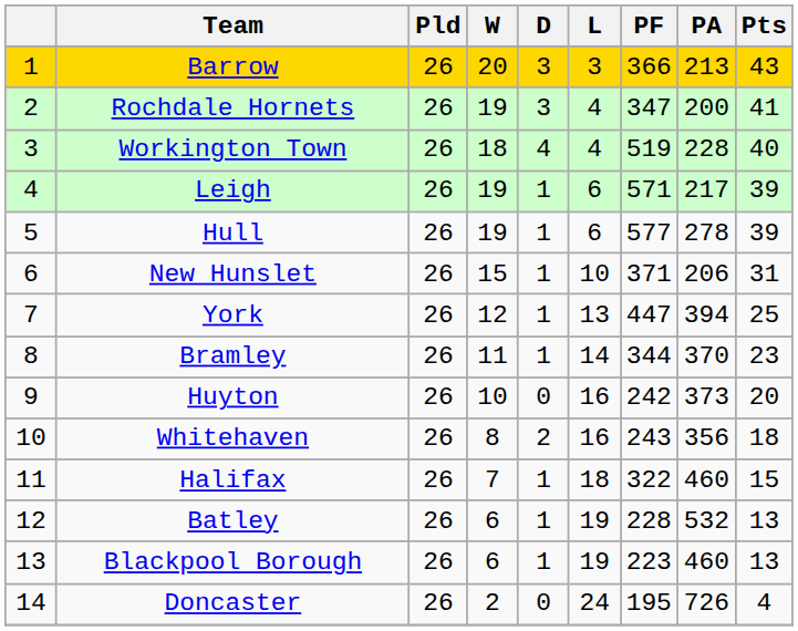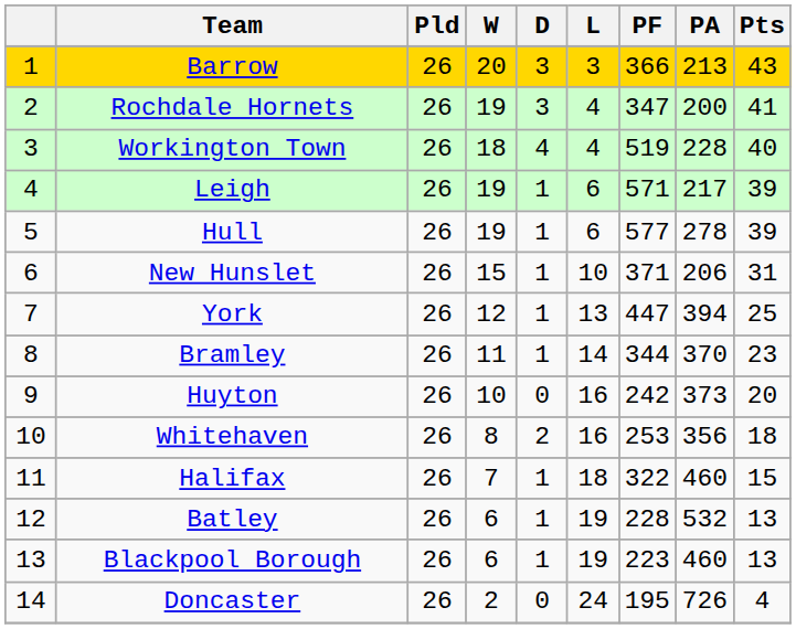Whitehaven | PF: 243 -> 253
